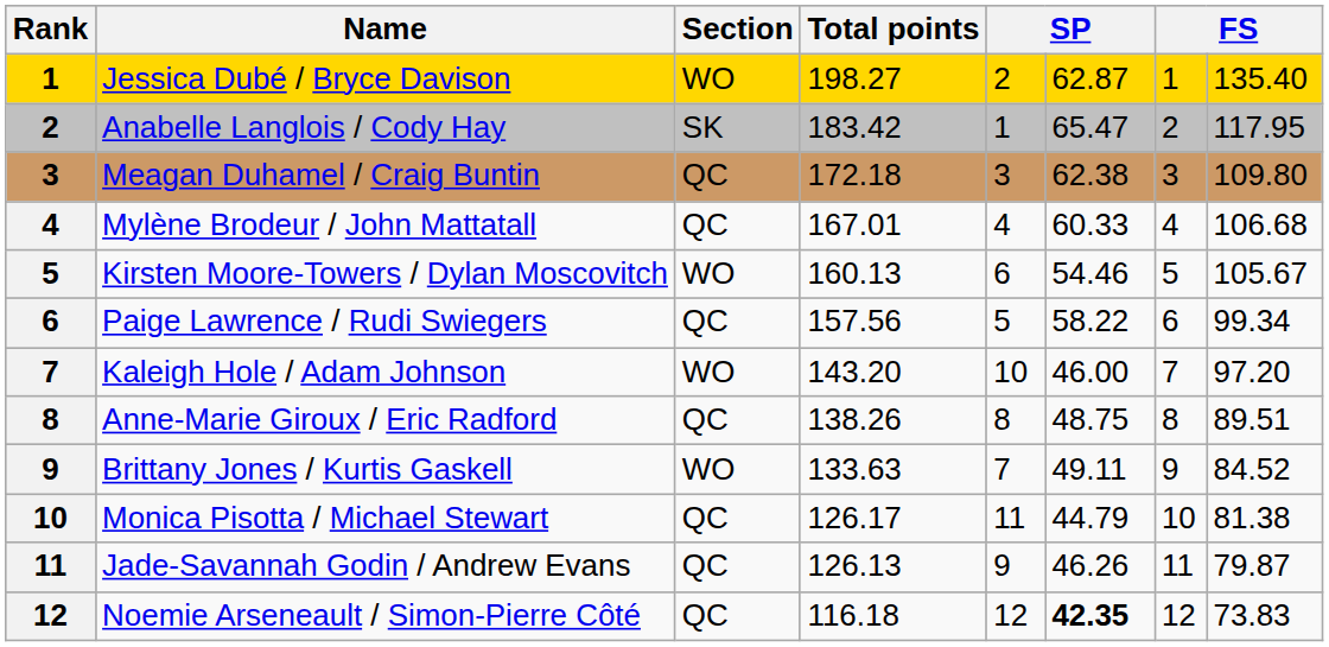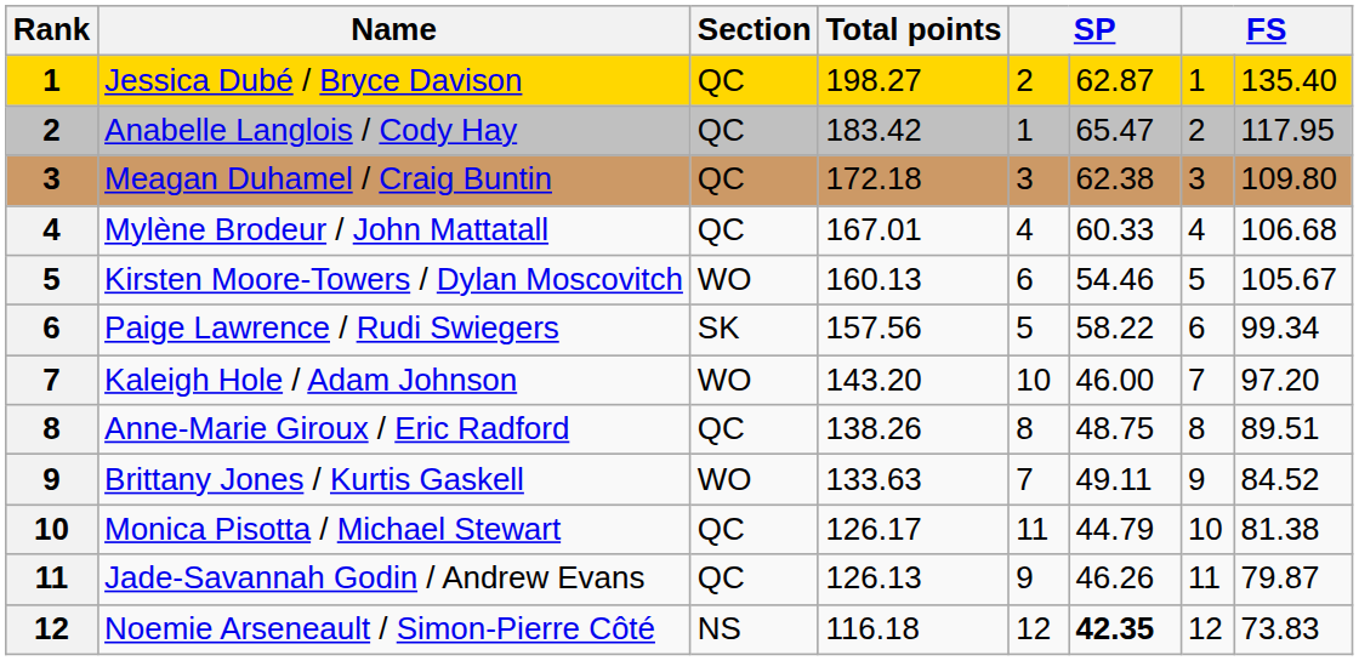Jessica Dubé / Bryce Davison | Section: WO -> QC
Anabelle Langlois / Cody Hay | Section: SK -> QC
Paige Lawrence / Rudi Swiegers | Section: QC -> SK
Noemie Arseneault / Simon-Pierre Côté | Section: QC -> NS
